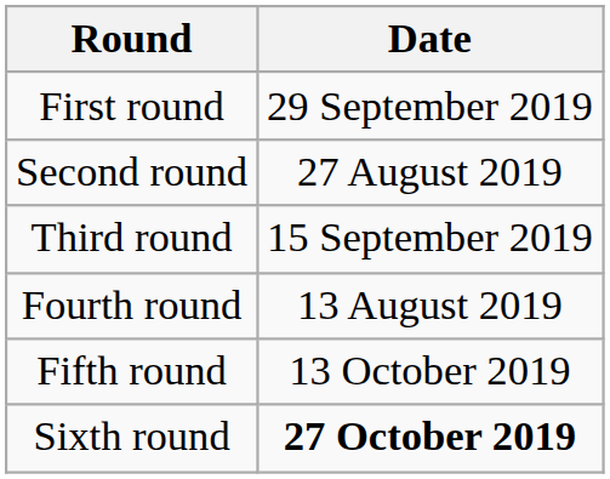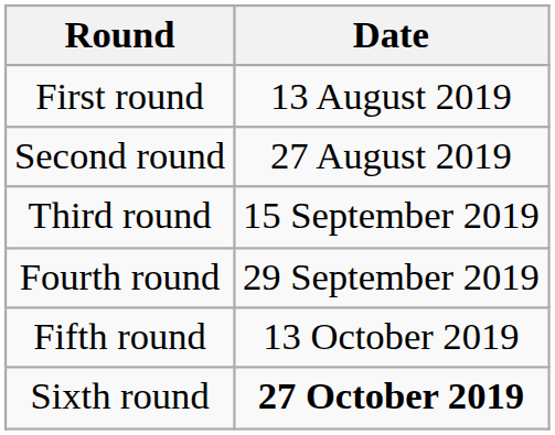First round | Date: 29 September 2019 -> 13 August 2019
Fourth round | Date: 13 August 2019 -> 29 September 2019
